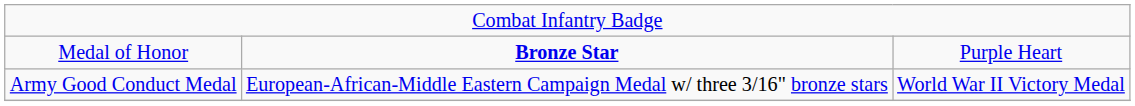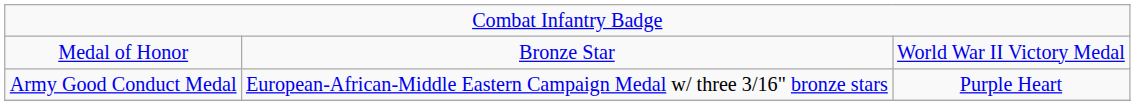Medal of Honor | column 2: bold -> normal
Medal of Honor | column 3: Purple Heart -> World War II Victory Medal
Army Good Conduct Medal | column 3: World War II Victory Medal -> Purple Heart
